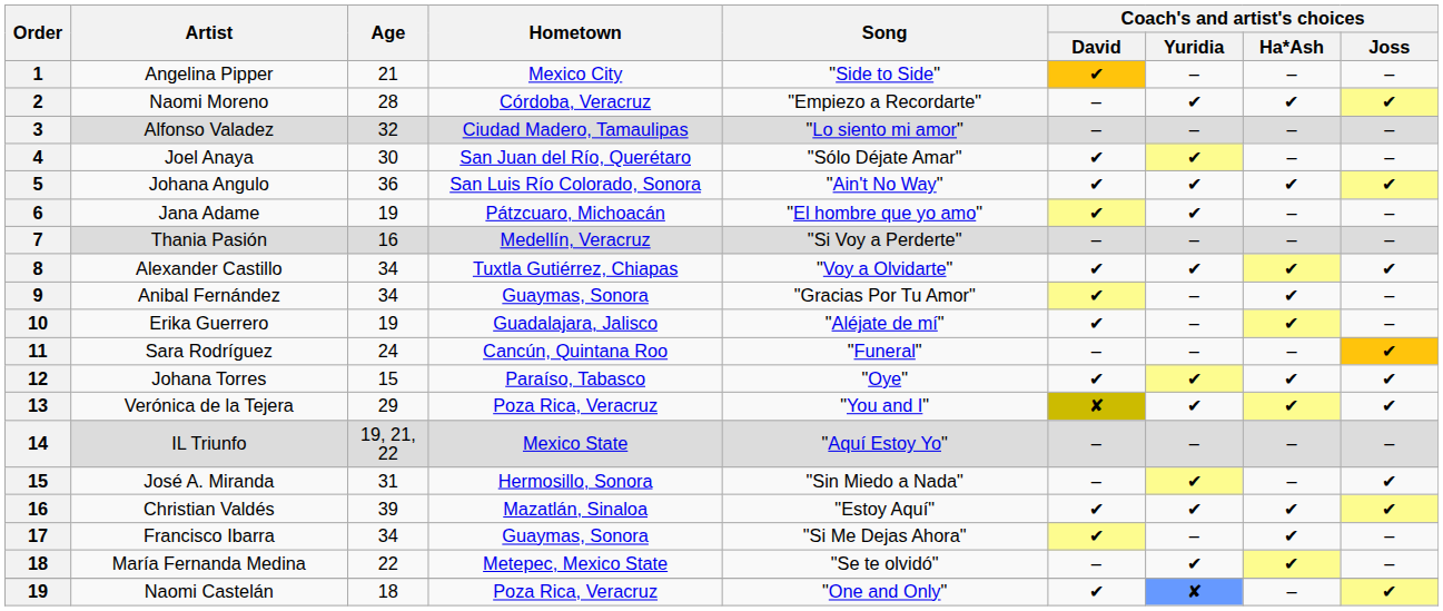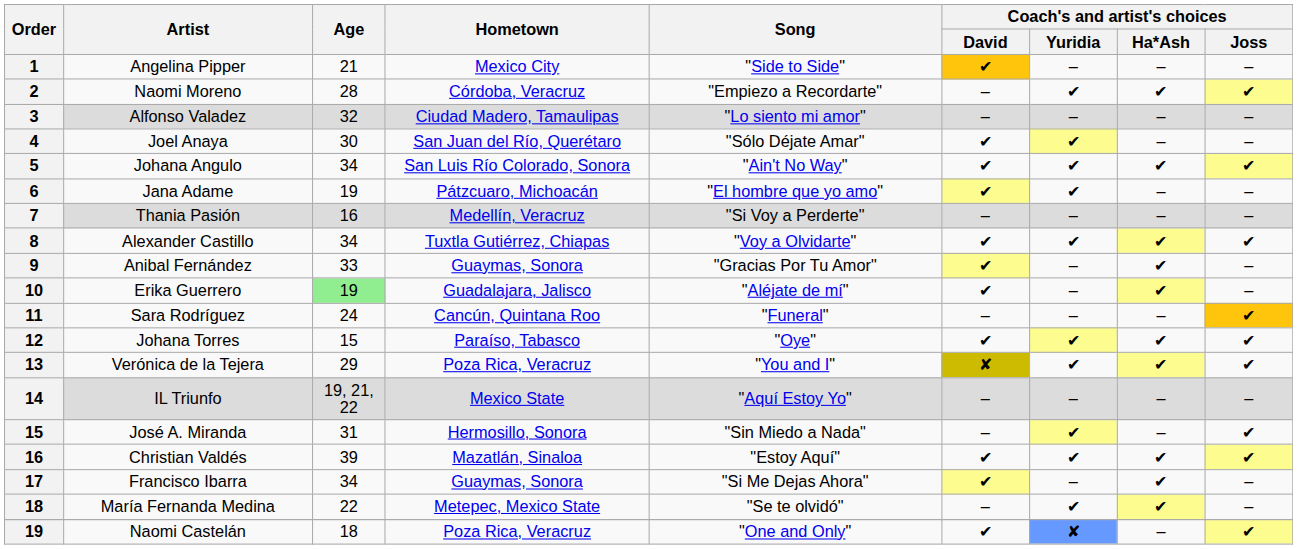Johana Angulo | Age: 36 -> 34
Anibal Fernández | Age: 34 -> 33
Erika Guerrero | Age: no background -> lightgreen background
